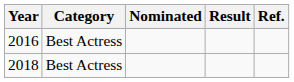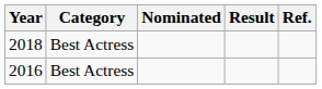rows swapped: 2016 <-> 2018
